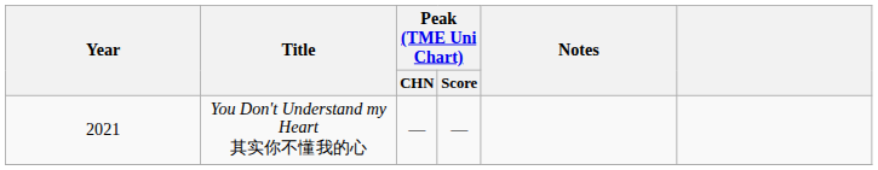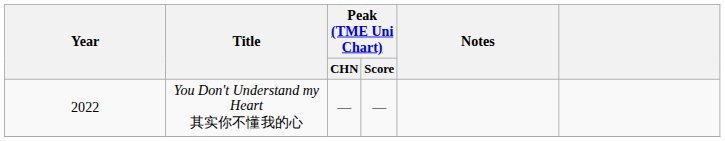You Don't Understand my Heart 其实你不懂我的心 | Year: 2021 -> 2022
